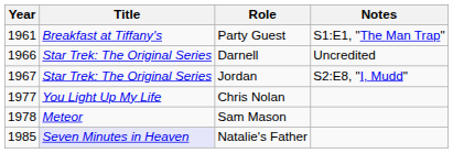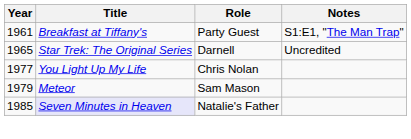Darnell | Year: 1966 -> 1965
- row: 1967 | Star Trek: The Original Series | Jordan | S2:E8, "I, Mudd"
Sam Mason | Year: 1978 -> 1979
